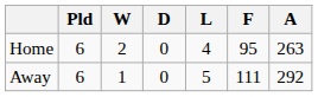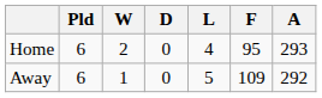Home | A: 263 -> 293
Away | F: 111 -> 109
